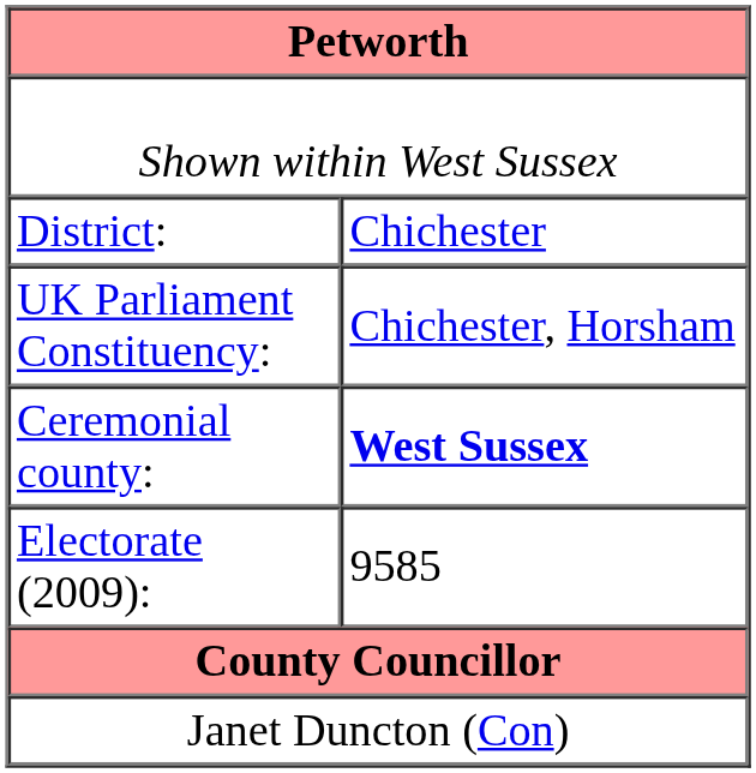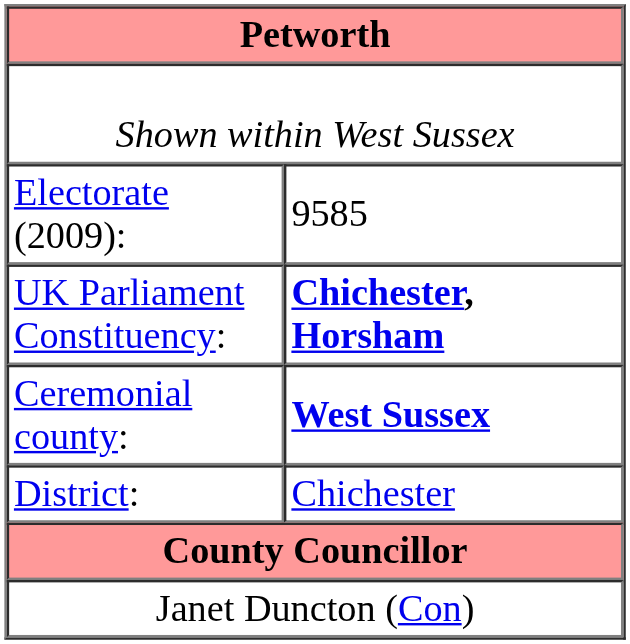rows swapped: District: <-> Electorate (2009):
UK Parliament Constituency: | column 2: normal -> bold
